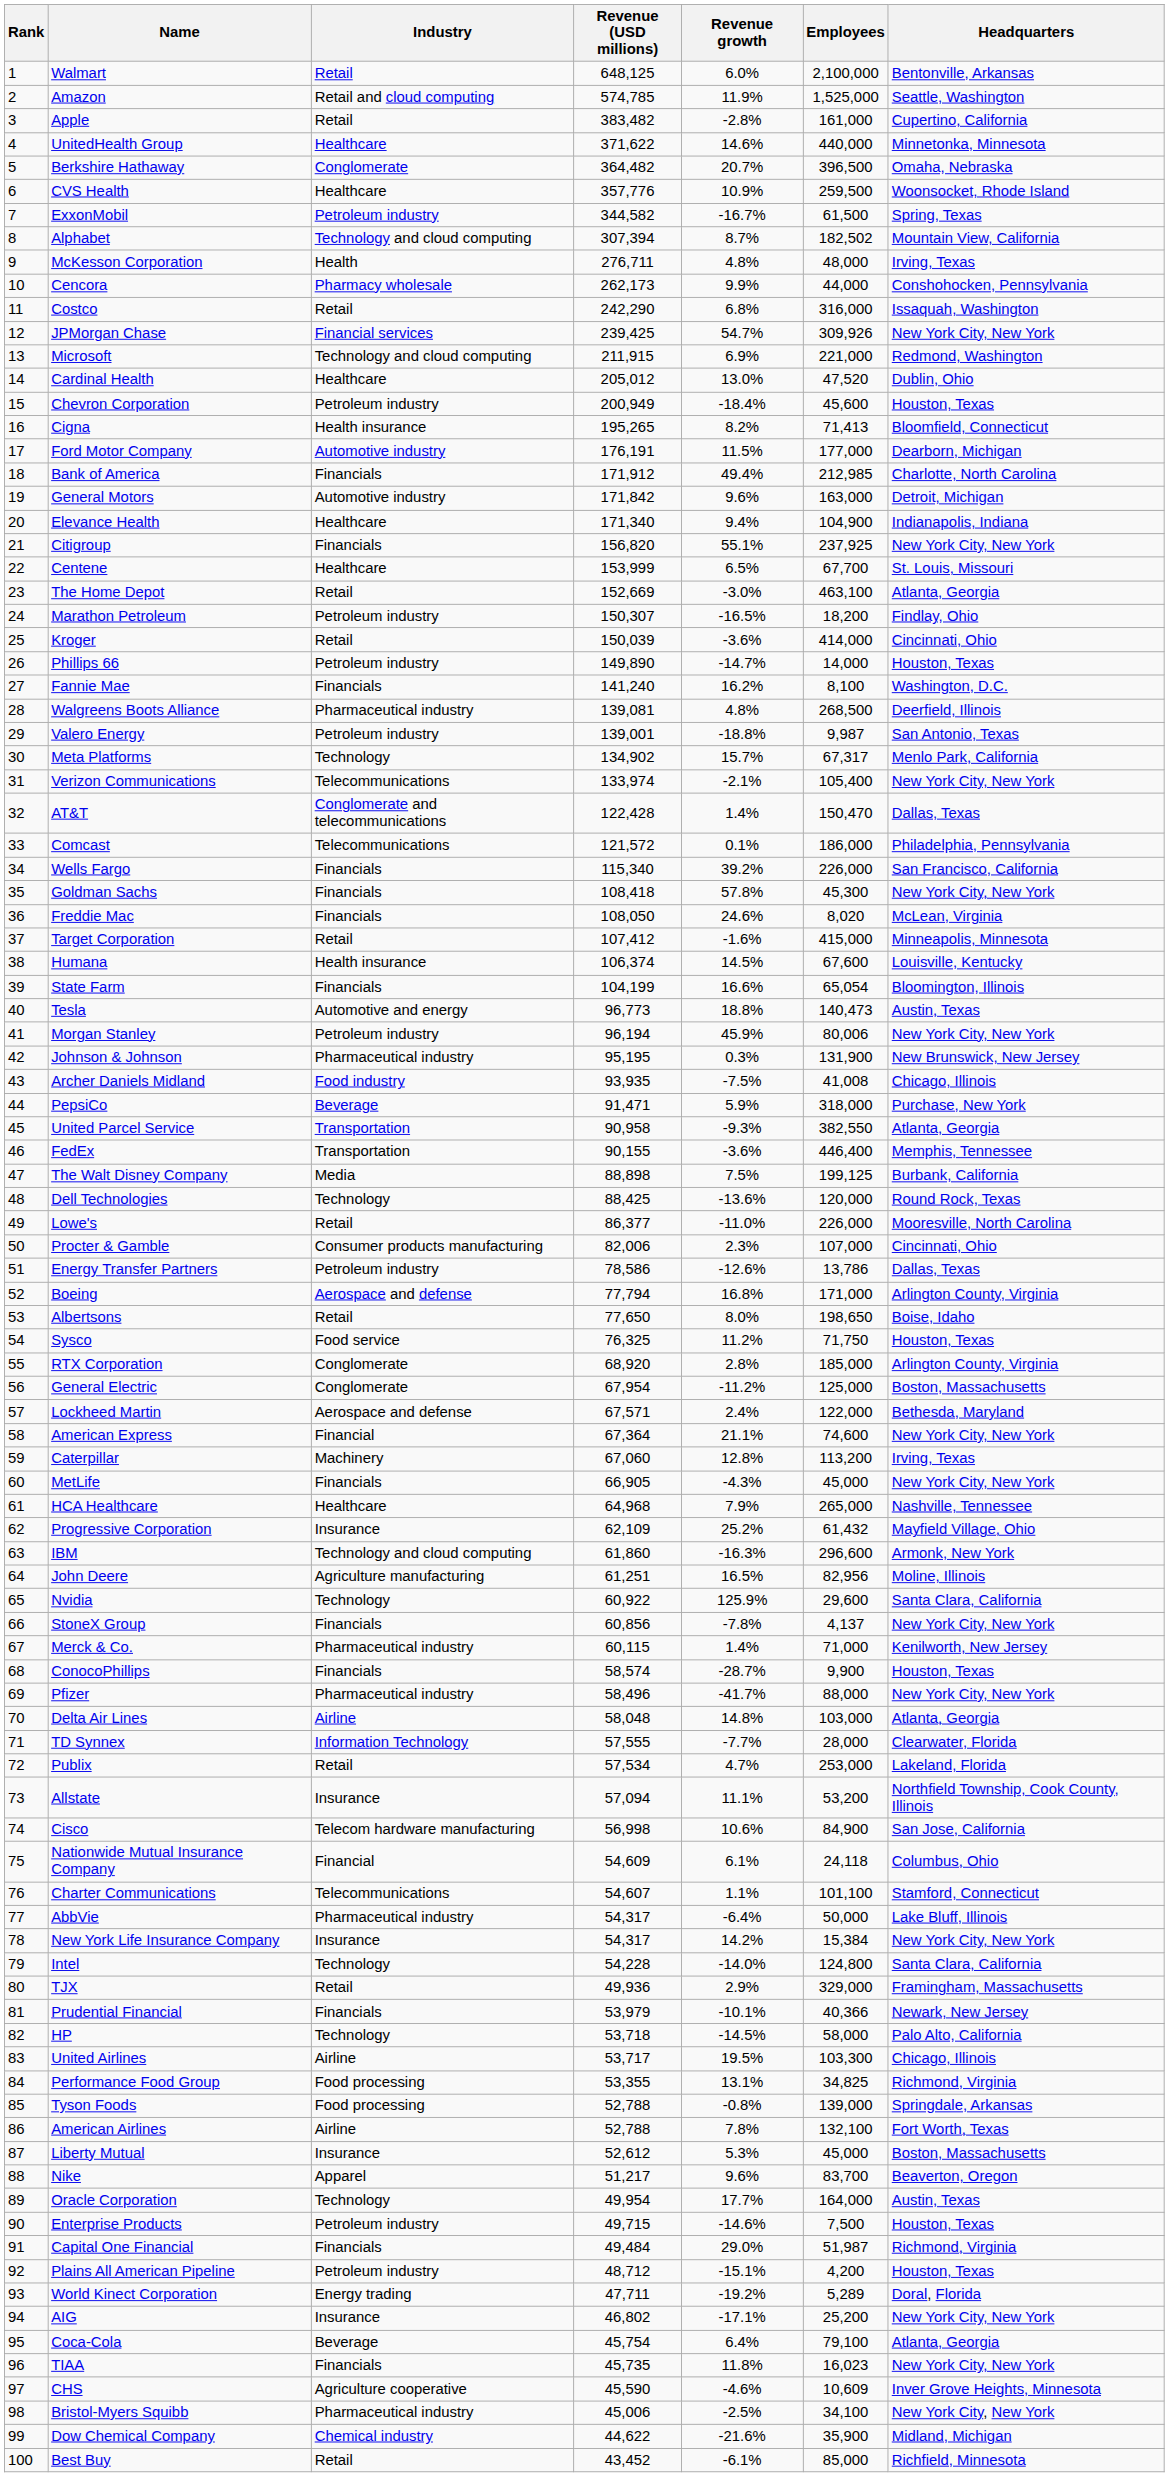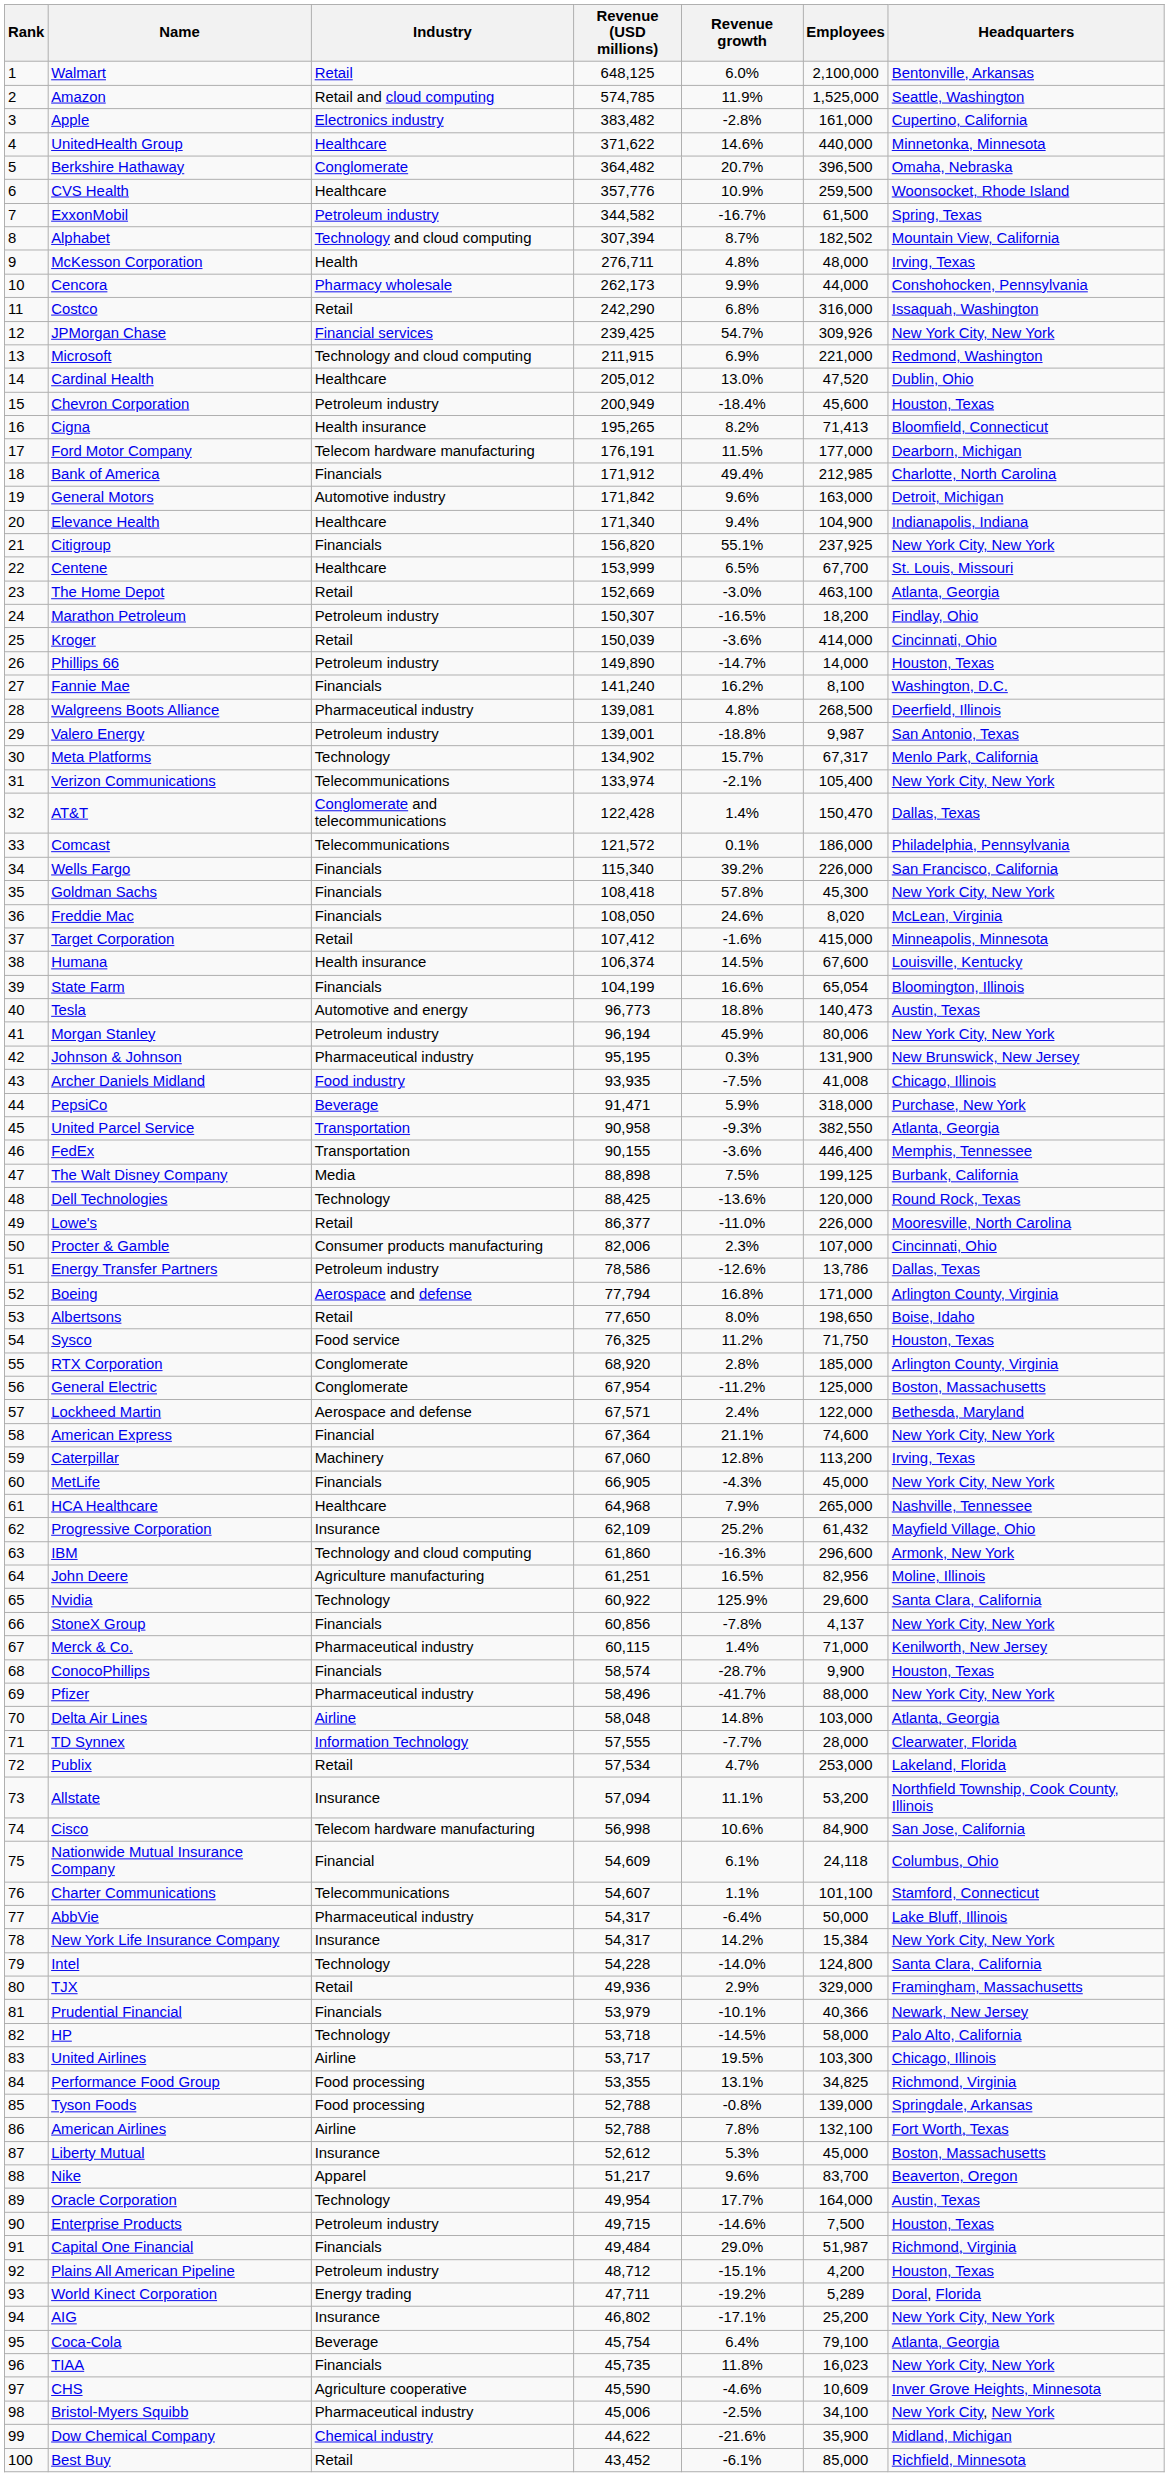Apple | Industry: Retail -> Electronics industry
Ford Motor Company | Industry: Automotive industry -> Telecom hardware manufacturing
